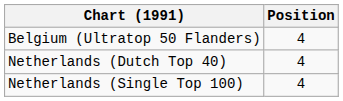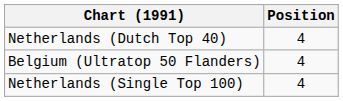rows swapped: Belgium (Ultratop 50 Flanders) <-> Netherlands (Dutch Top 40)
